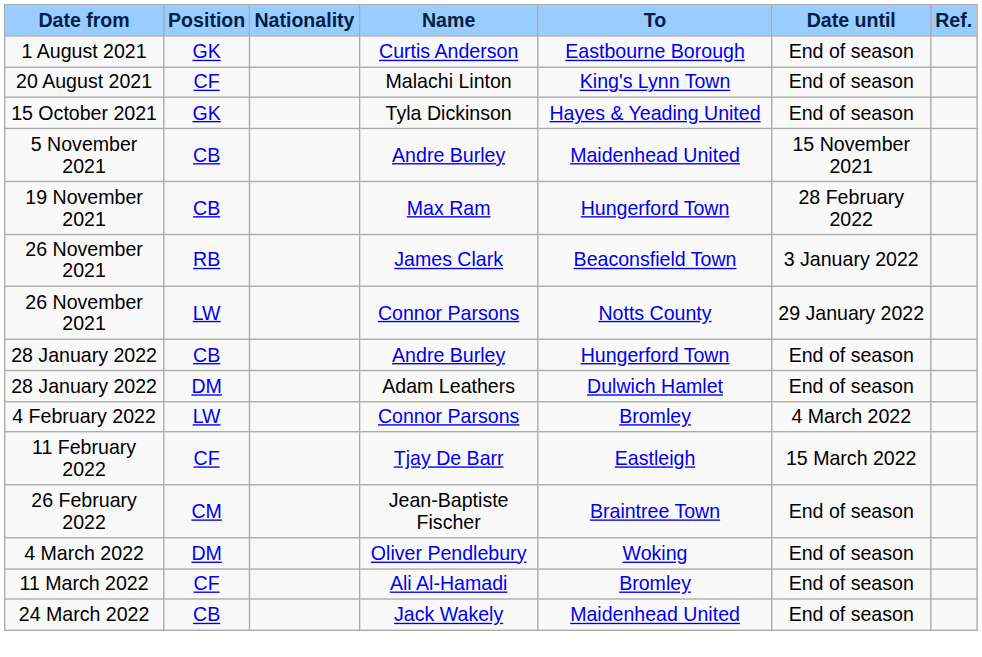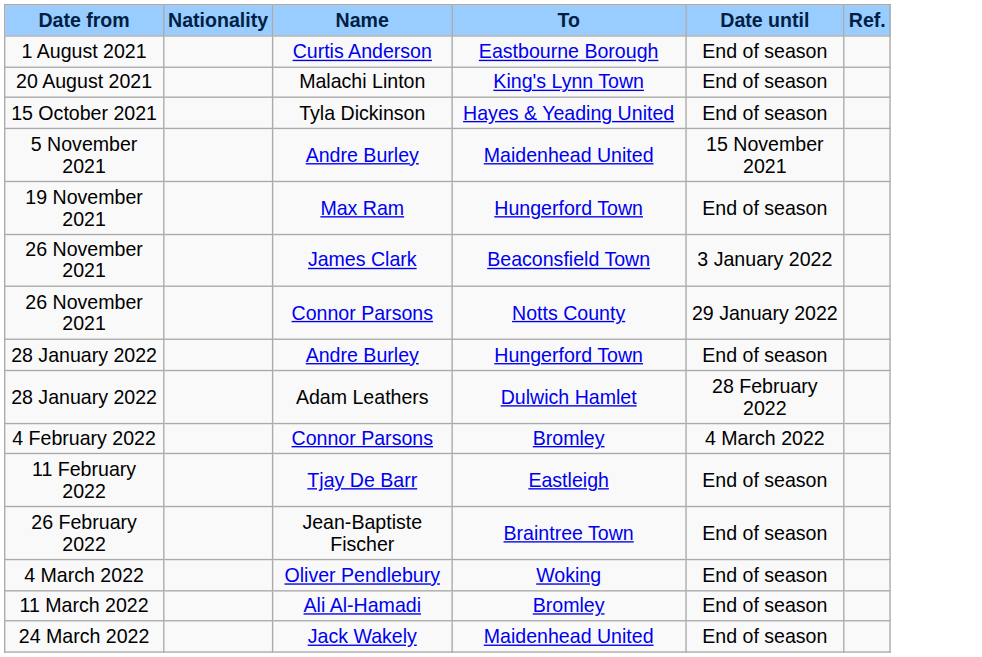- column: Position | GK | CF | GK | CB | CB | RB | LW | CB | DM | LW | CF | CM | DM | CF | CB
19 November 2021 | Date until: 28 February 2022 -> End of season
28 January 2022 / Adam Leathers | Date until: End of season -> 28 February 2022
11 February 2022 | Date until: 15 March 2022 -> End of season
